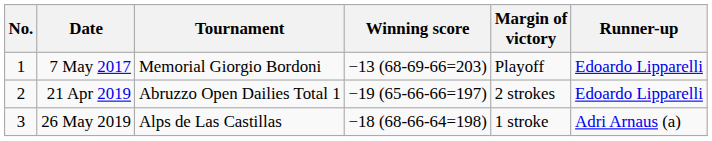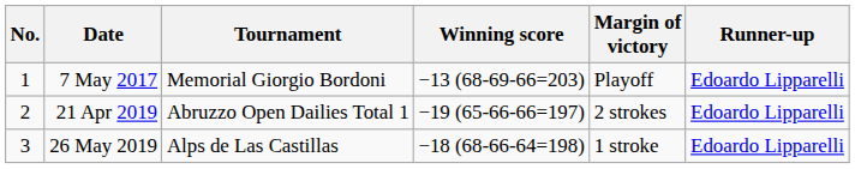26 May 2019 | Runner-up: Adri Arnaus (a) -> Edoardo Lipparelli
